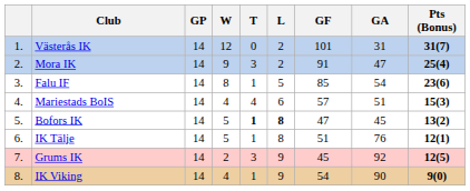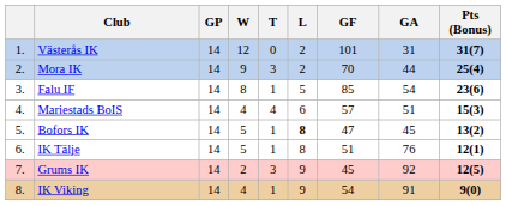Mora IK | GF: 91 -> 70
Mora IK | GA: 47 -> 44
Bofors IK | T: bold -> normal
IK Viking | GA: 90 -> 91
